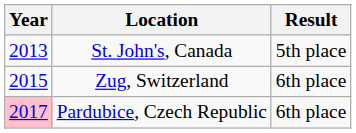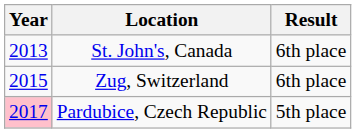St. John's, Canada | Result: 5th place -> 6th place
Pardubice, Czech Republic | Result: 6th place -> 5th place
